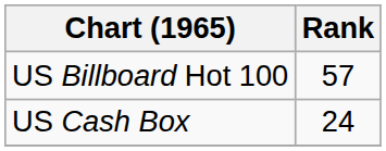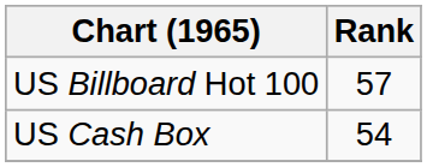US Cash Box | Rank: 24 -> 54
